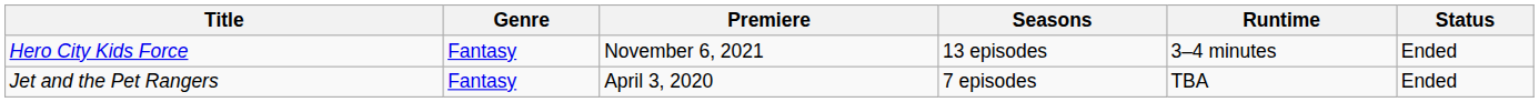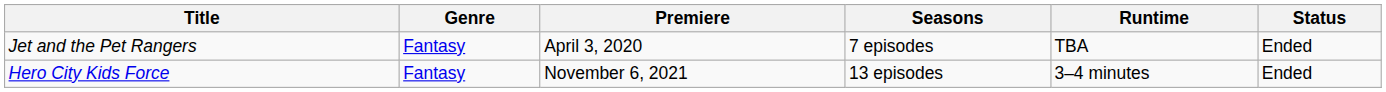rows swapped: Jet and the Pet Rangers <-> Hero City Kids Force
